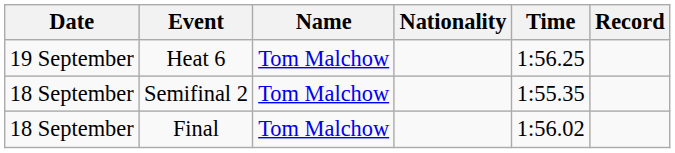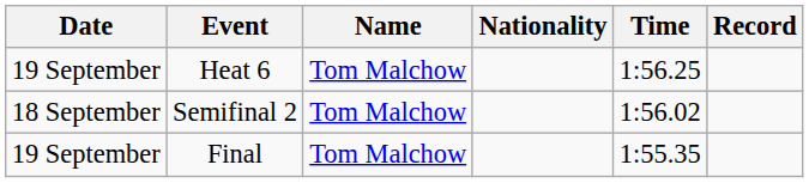Semifinal 2 | Time: 1:55.35 -> 1:56.02
Final | Date: 18 September -> 19 September
Final | Time: 1:56.02 -> 1:55.35
